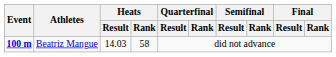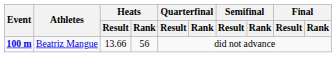Beatriz Mangue | Heats / Result: 14.03 -> 13.66
Beatriz Mangue | Heats / Rank: 58 -> 56
